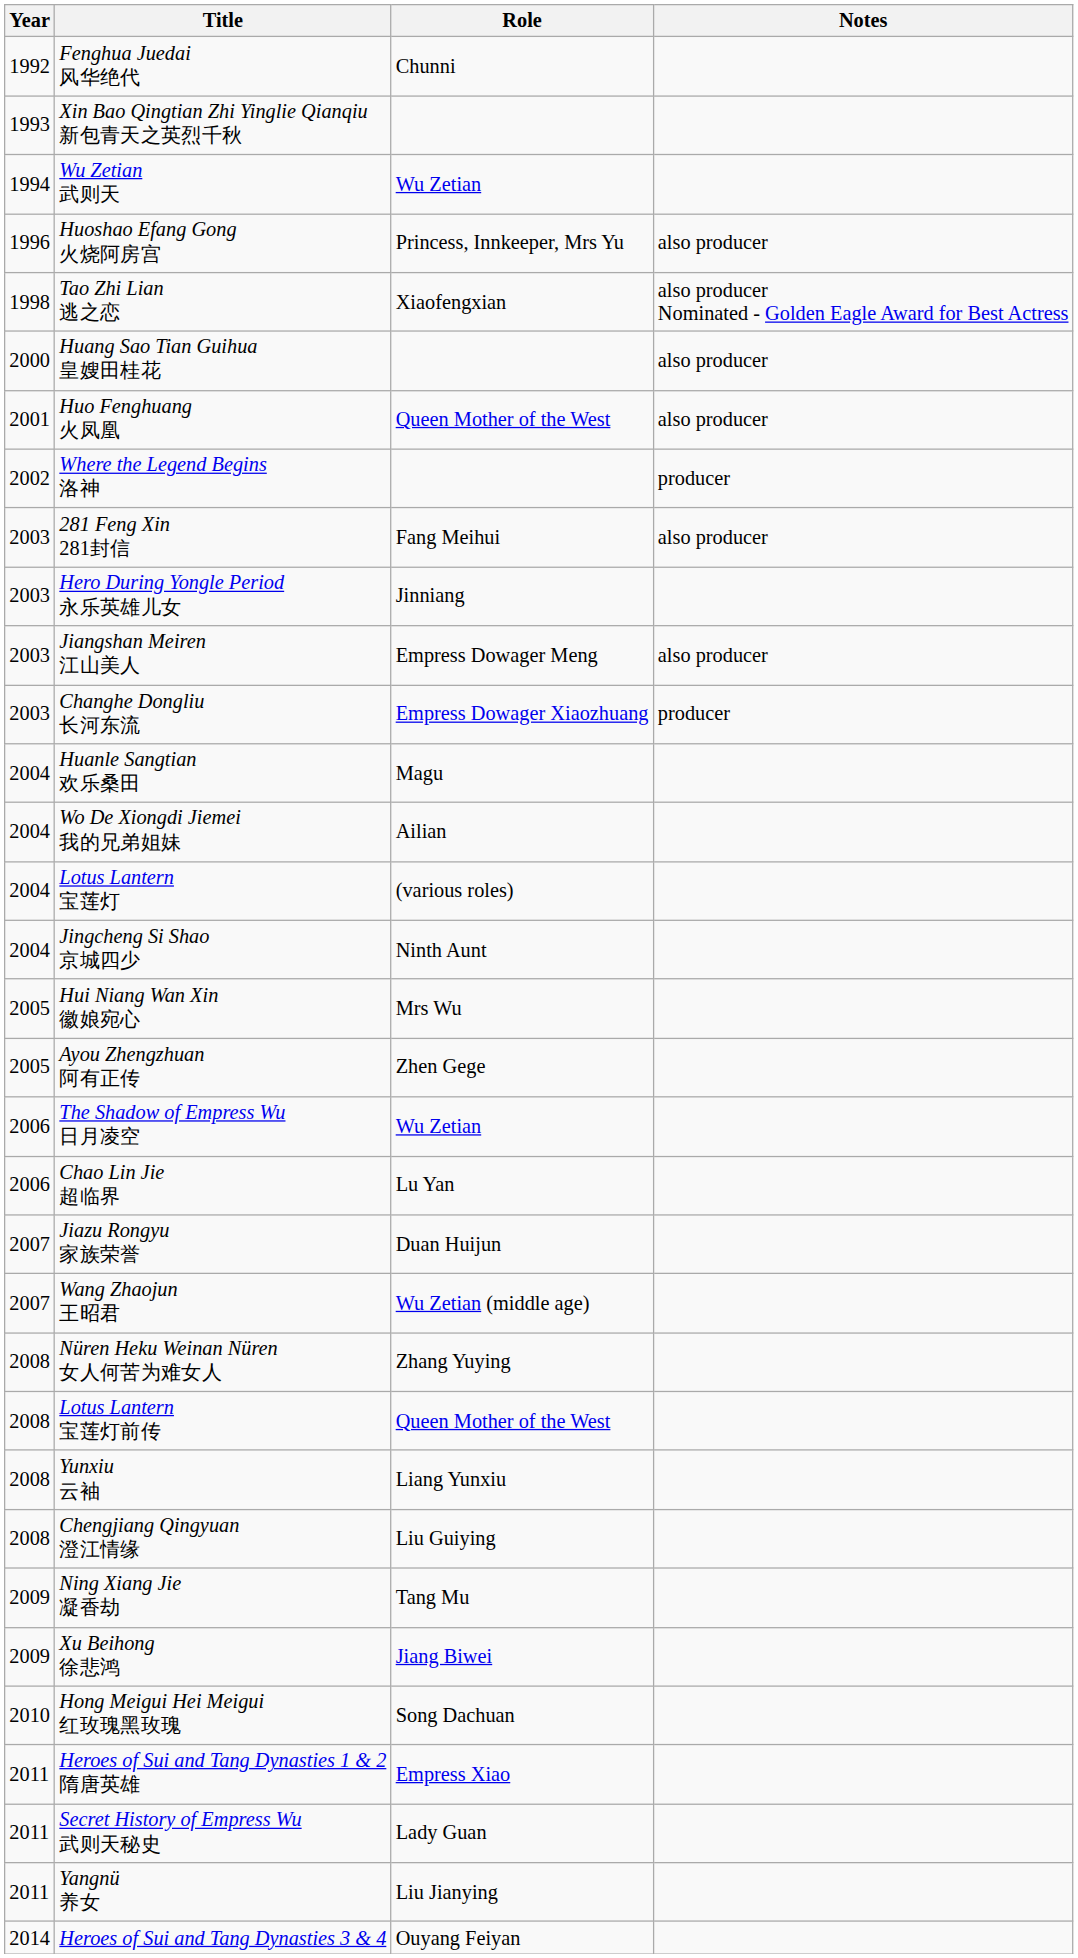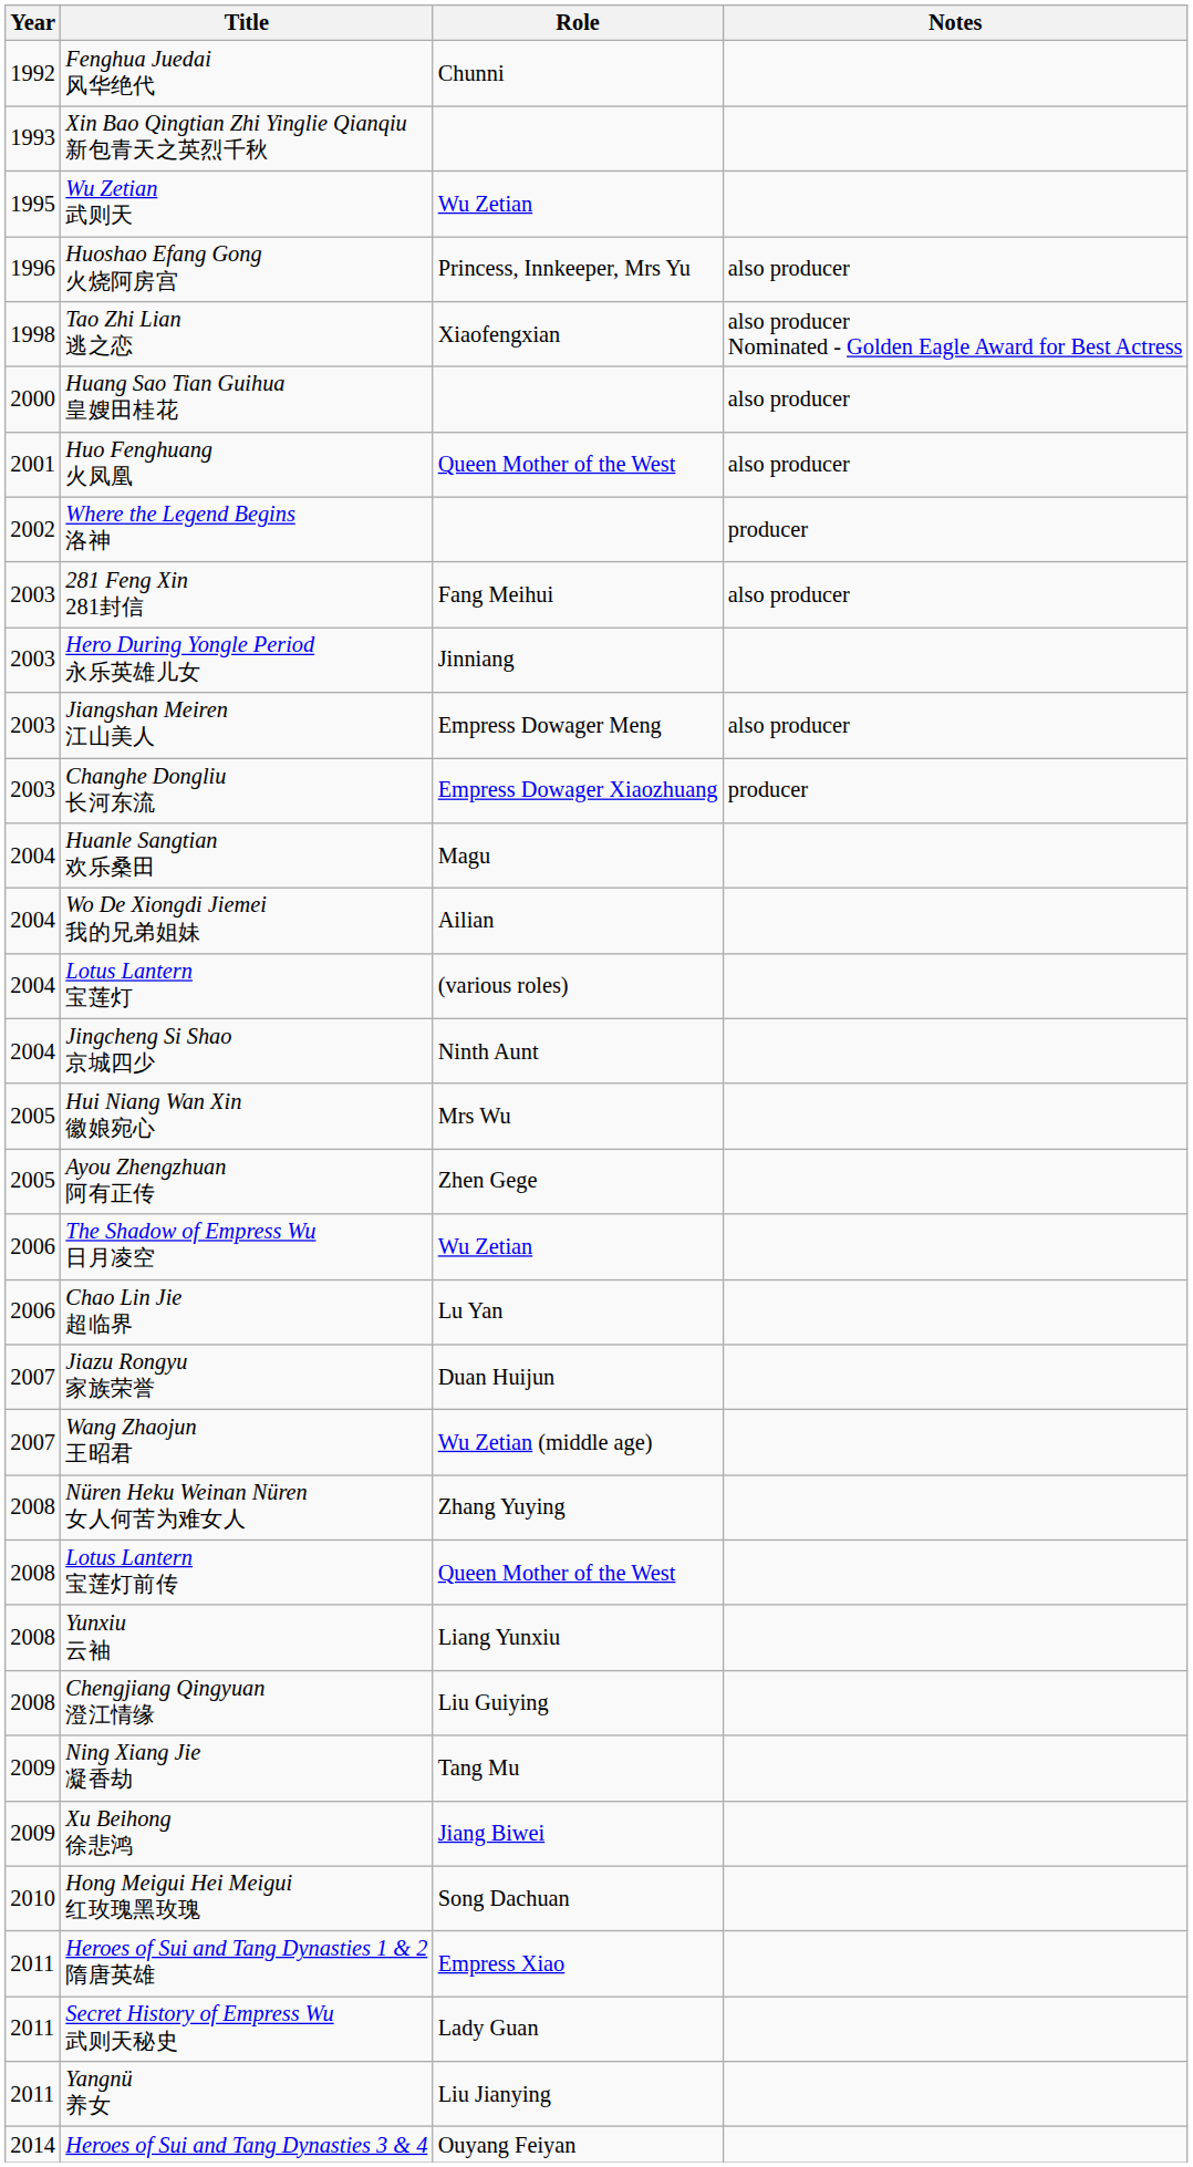Wu Zetian 武则天 | Year: 1994 -> 1995
